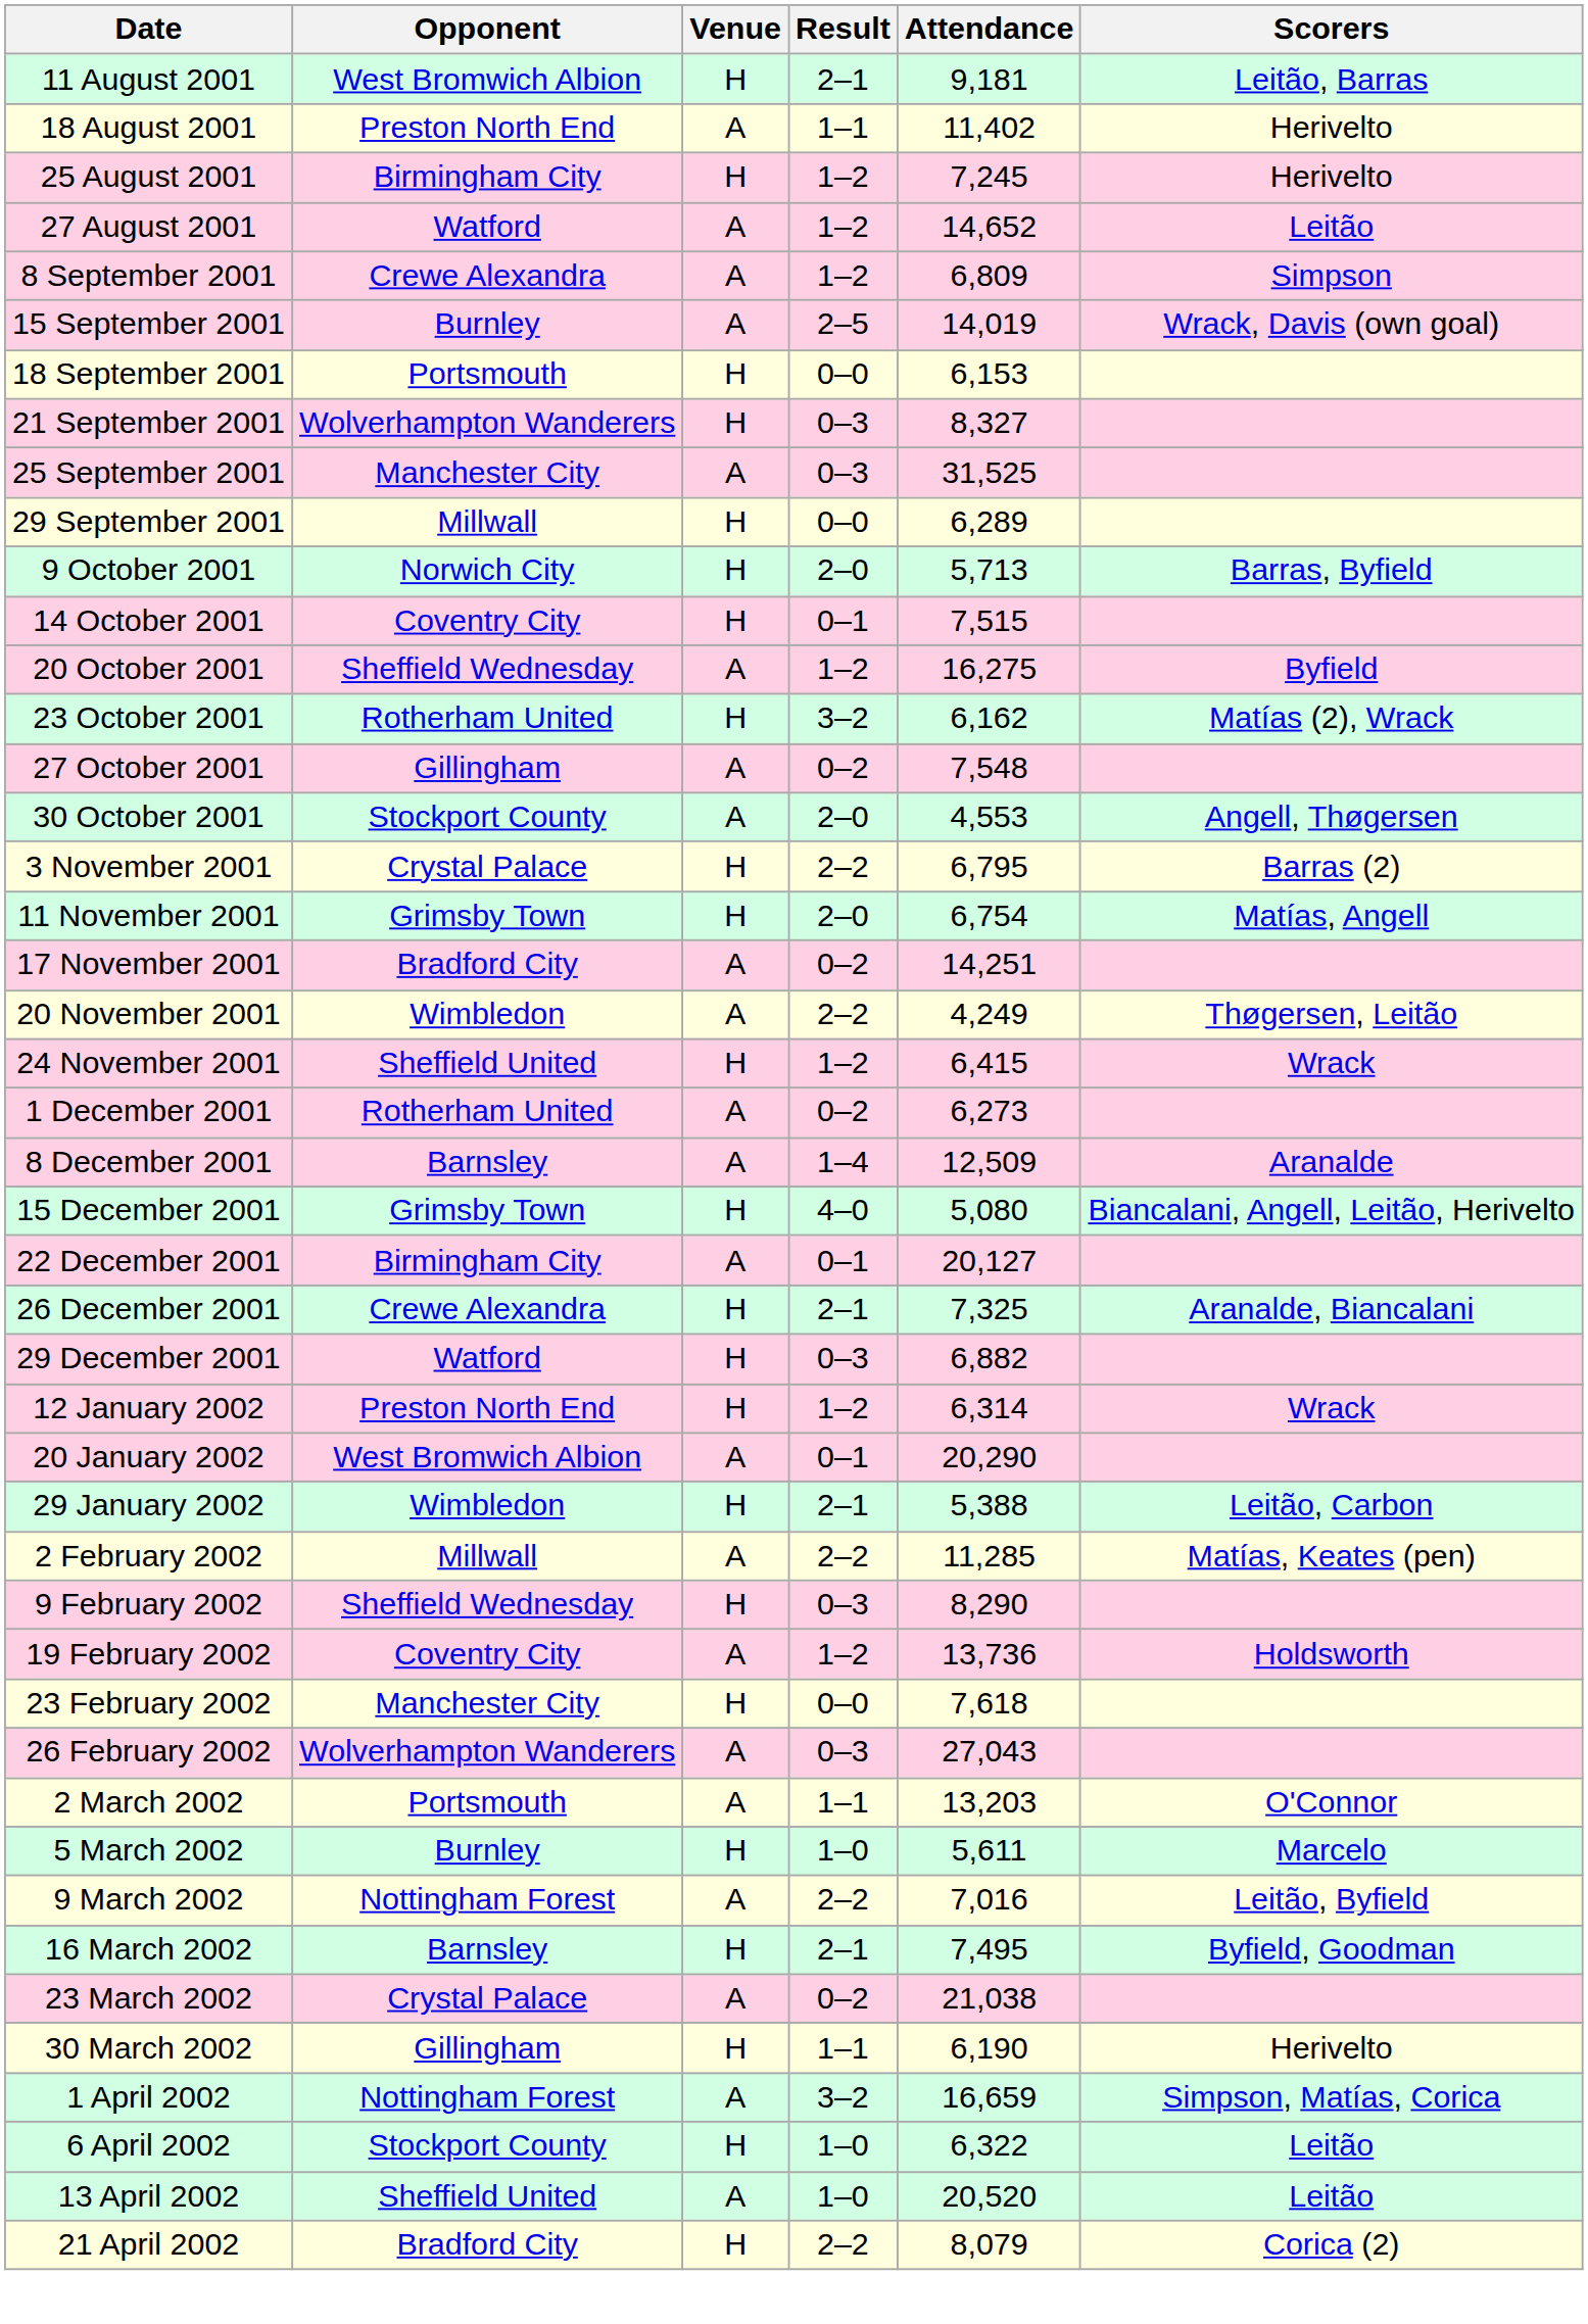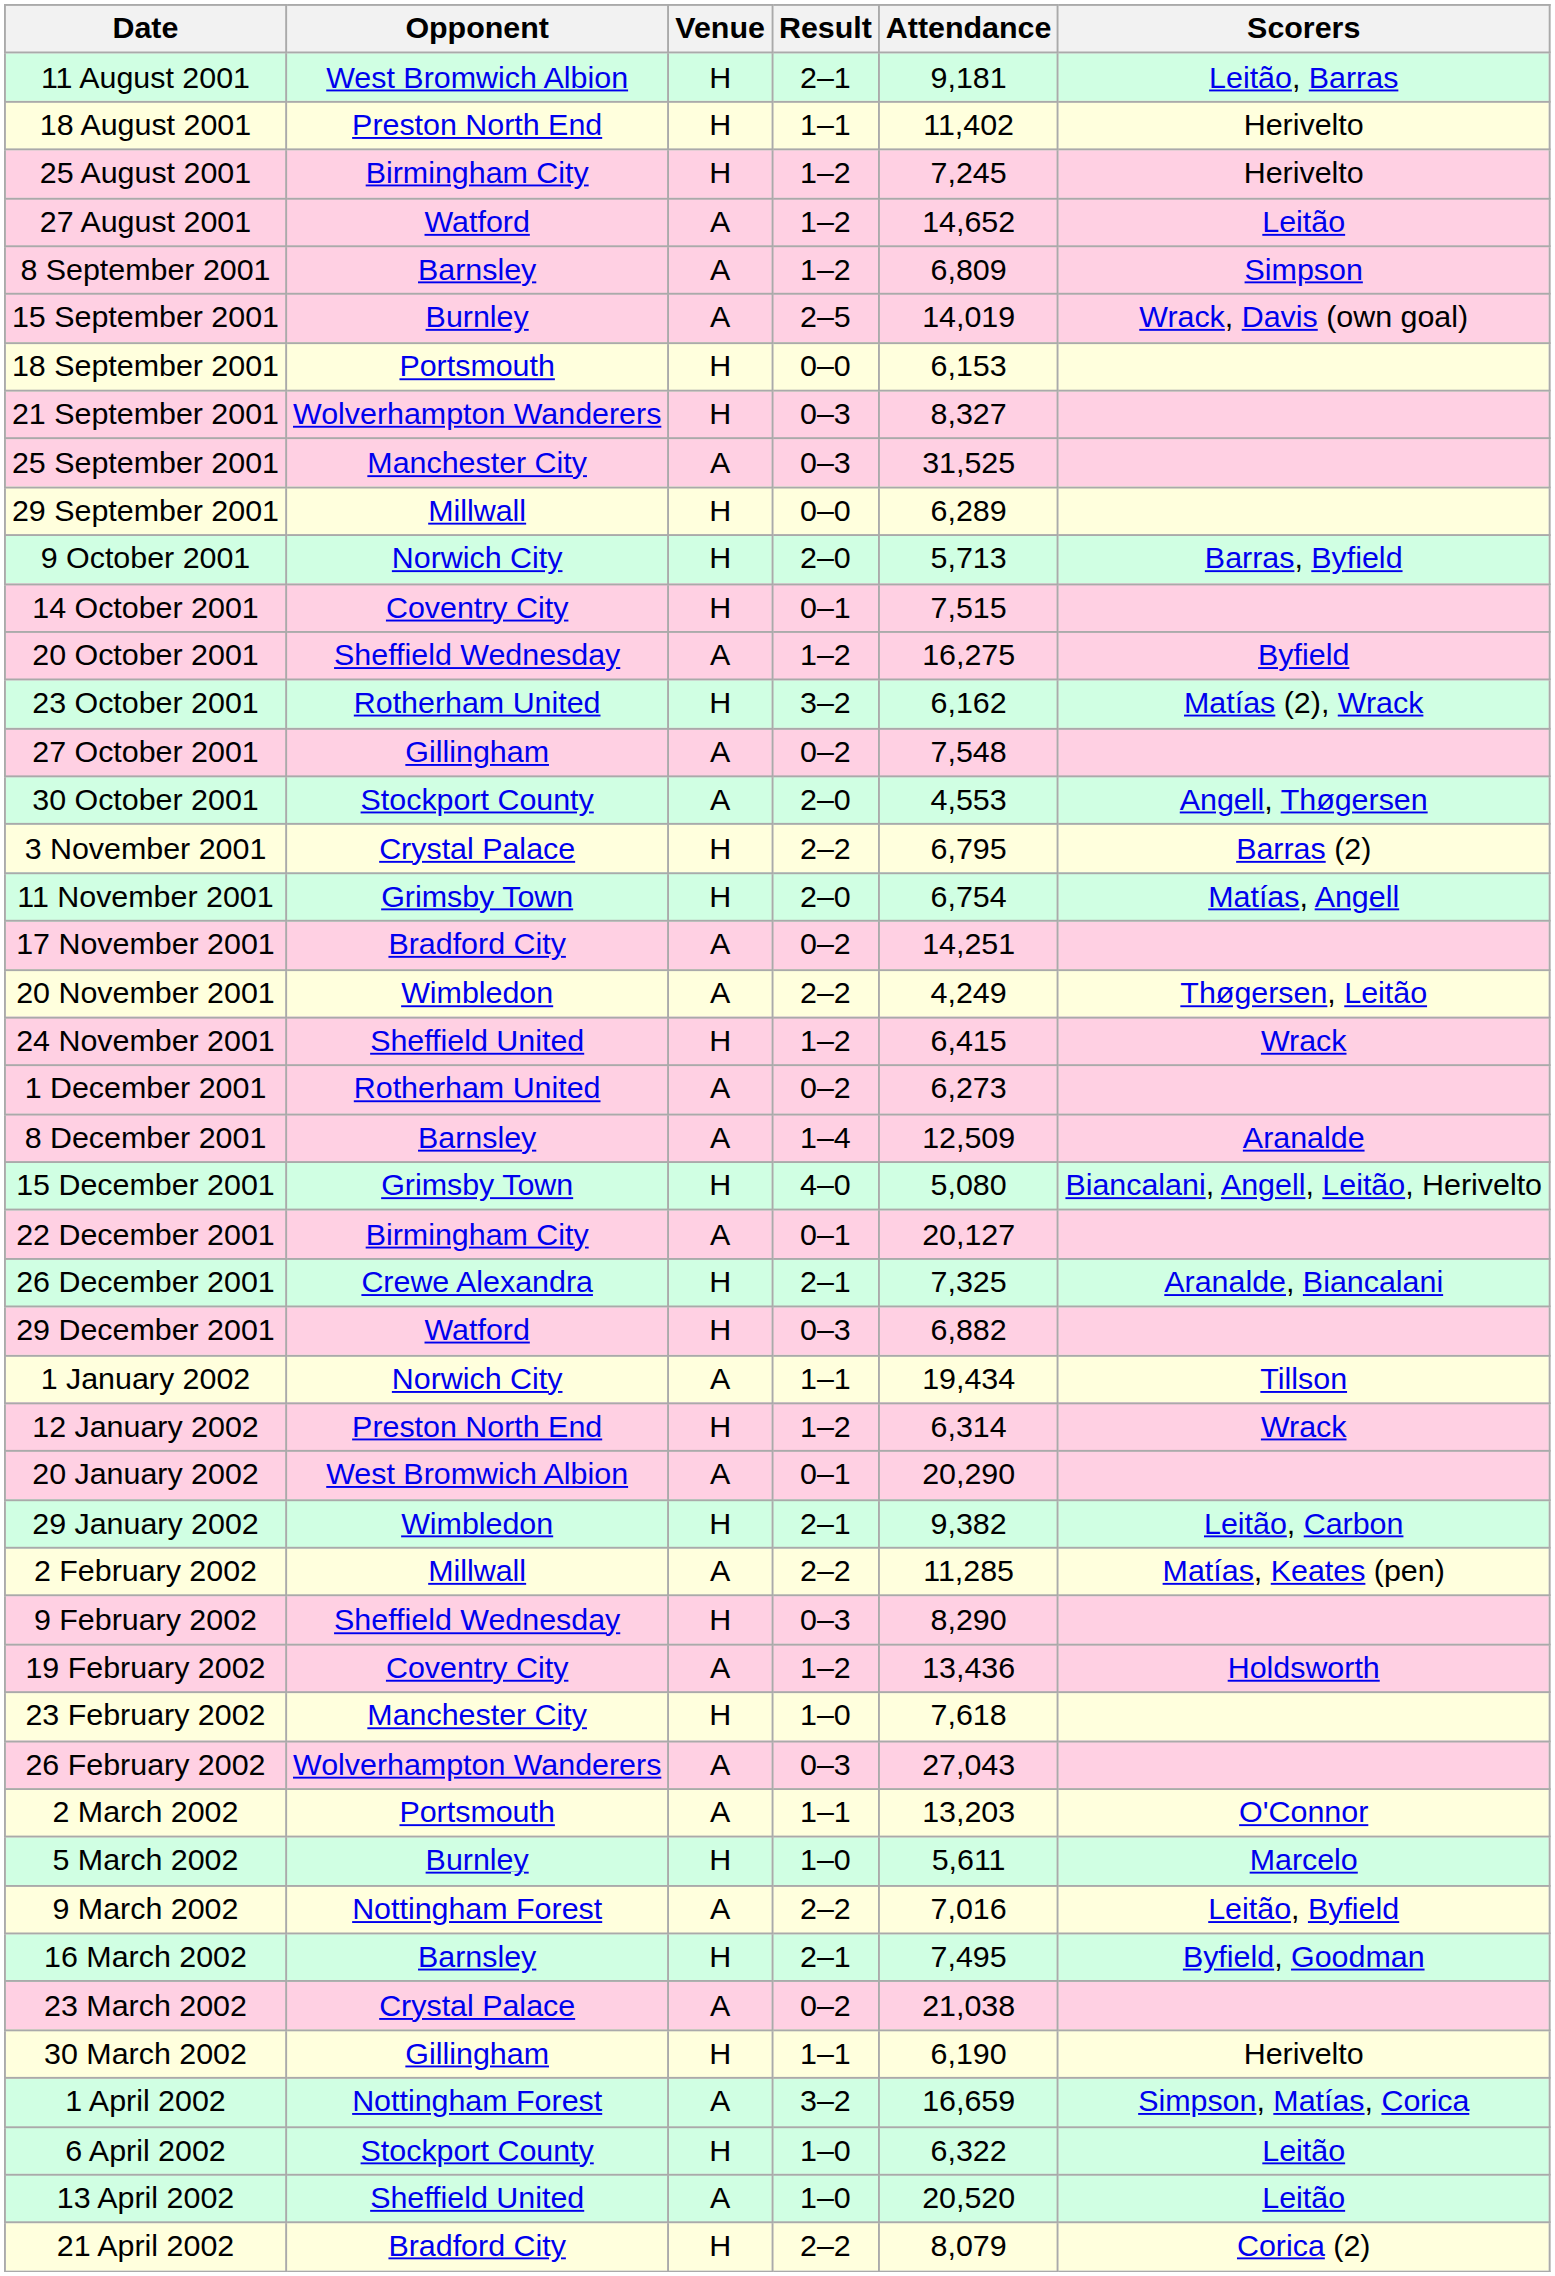18 August 2001 | Venue: A -> H
8 September 2001 | Opponent: Crewe Alexandra -> Barnsley
+ row: 1 January 2002 | Norwich City | A | 1–1 | 19,434 | Tillson
29 January 2002 | Attendance: 5,388 -> 9,382
19 February 2002 | Attendance: 13,736 -> 13,436
23 February 2002 | Result: 0–0 -> 1–0
